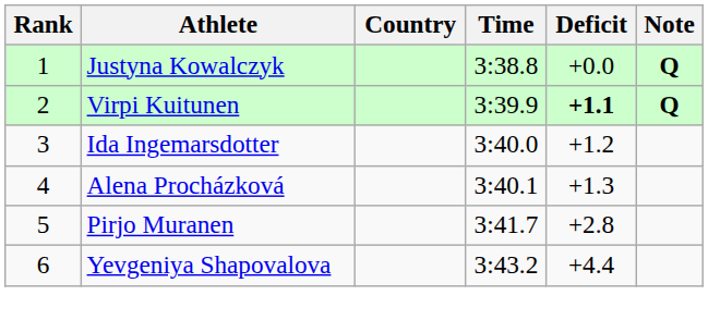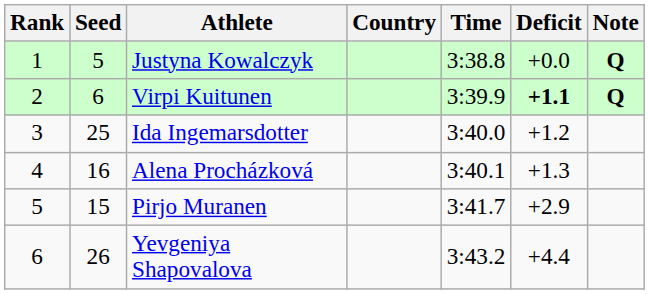+ column: Seed | 5 | 6 | 25 | 16 | 15 | 26
Pirjo Muranen | Deficit: +2.8 -> +2.9
